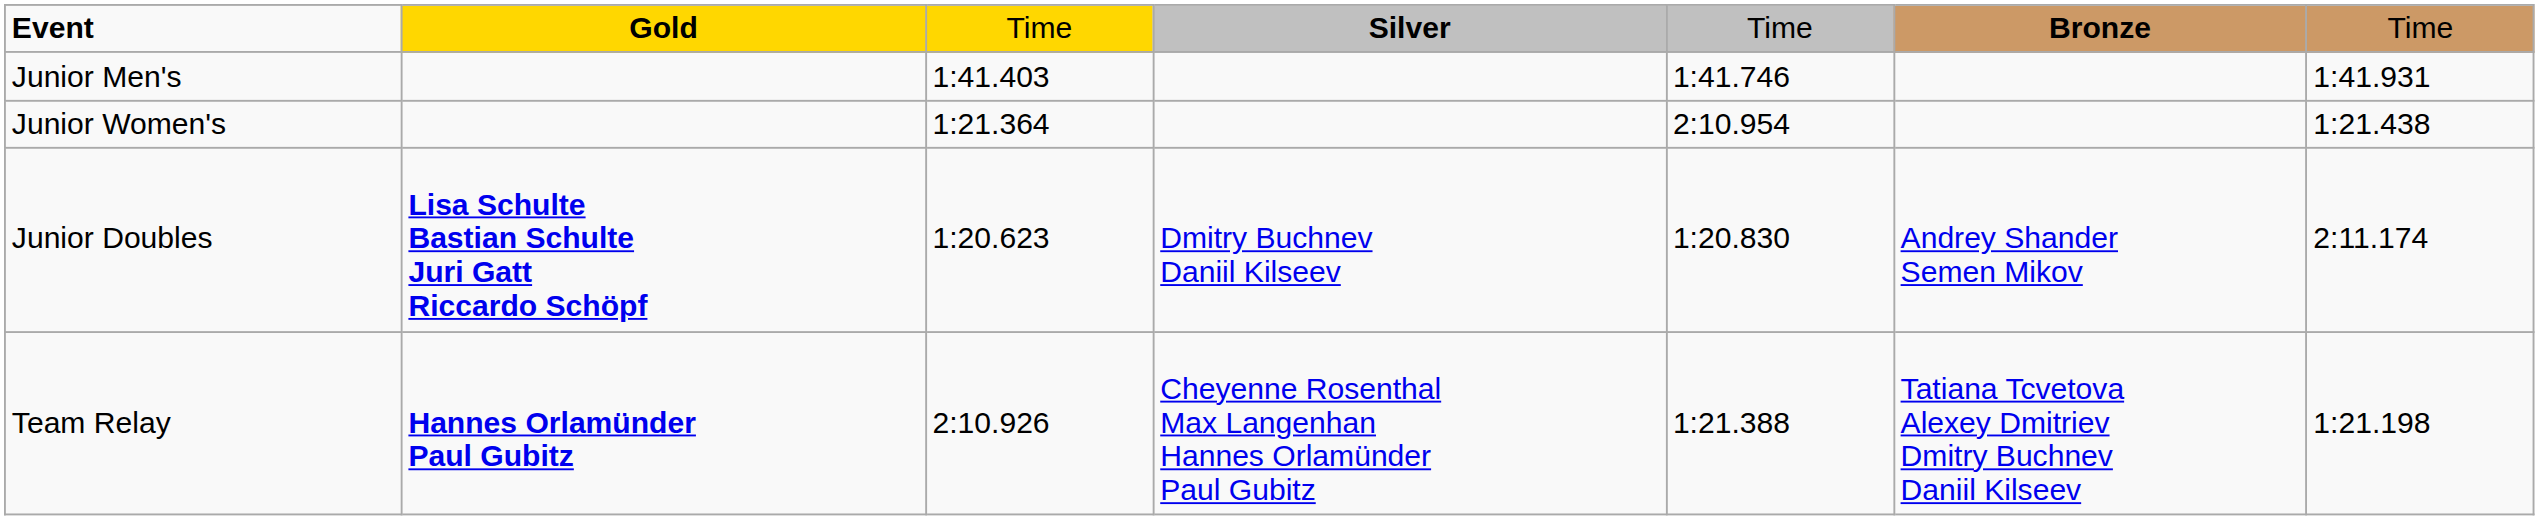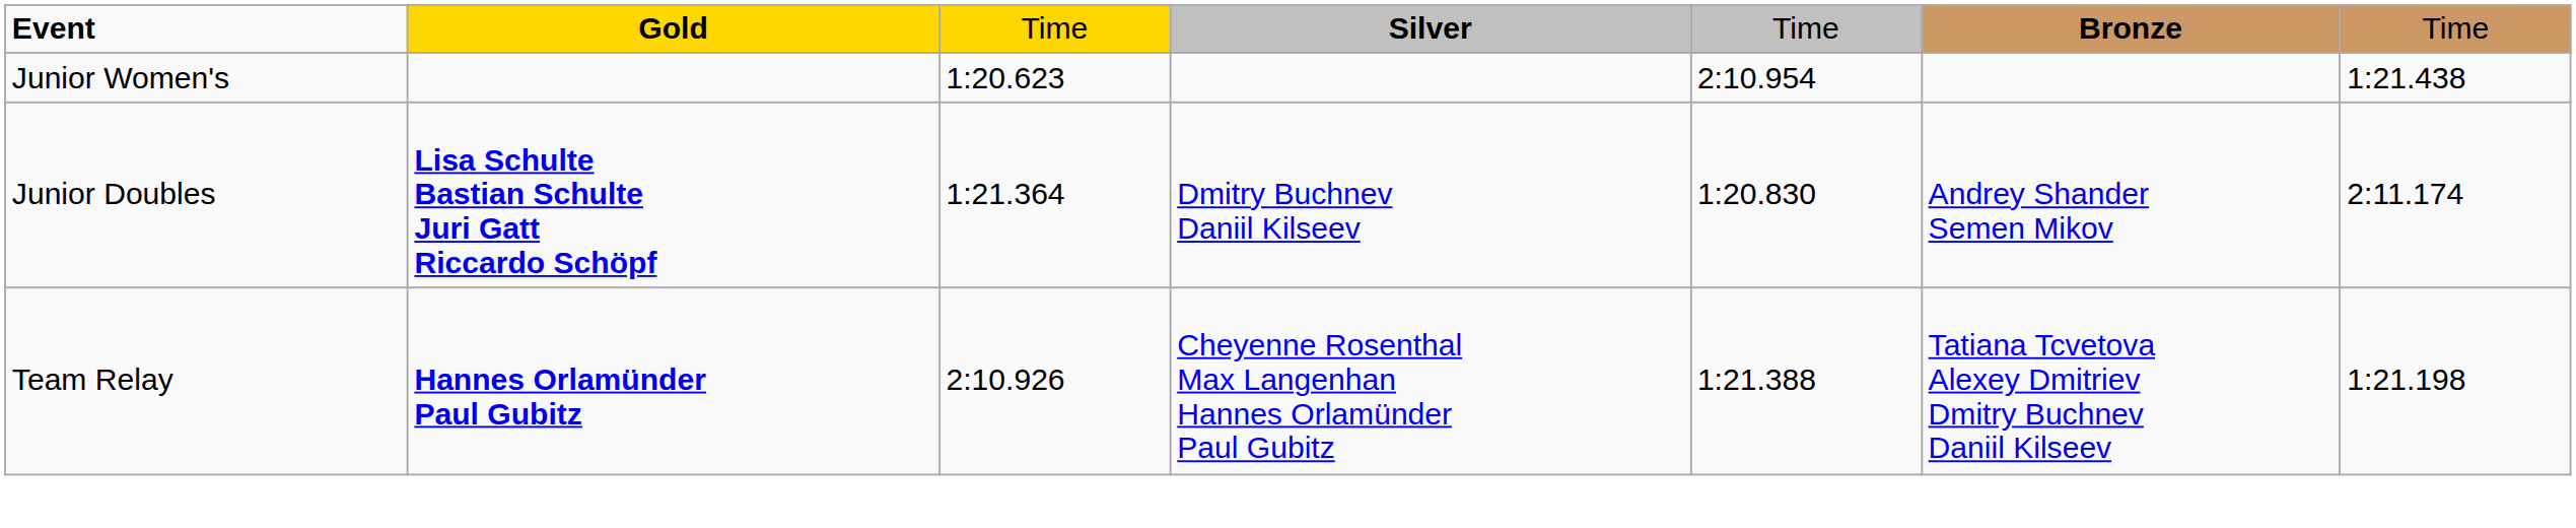- row: Junior Men's | 1:41.403 | 1:41.746 | 1:41.931
Junior Women's | column 3: 1:21.364 -> 1:20.623
Junior Doubles | column 3: 1:20.623 -> 1:21.364
